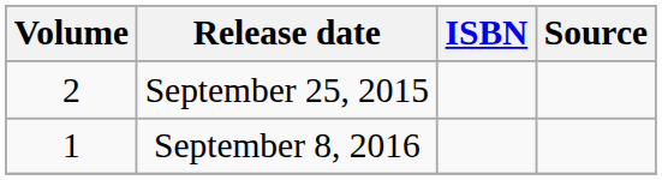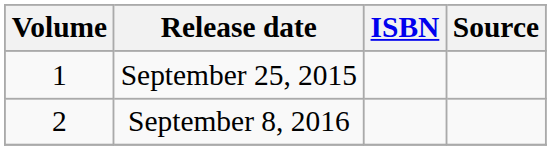September 25, 2015 | Volume: 2 -> 1
September 8, 2016 | Volume: 1 -> 2
